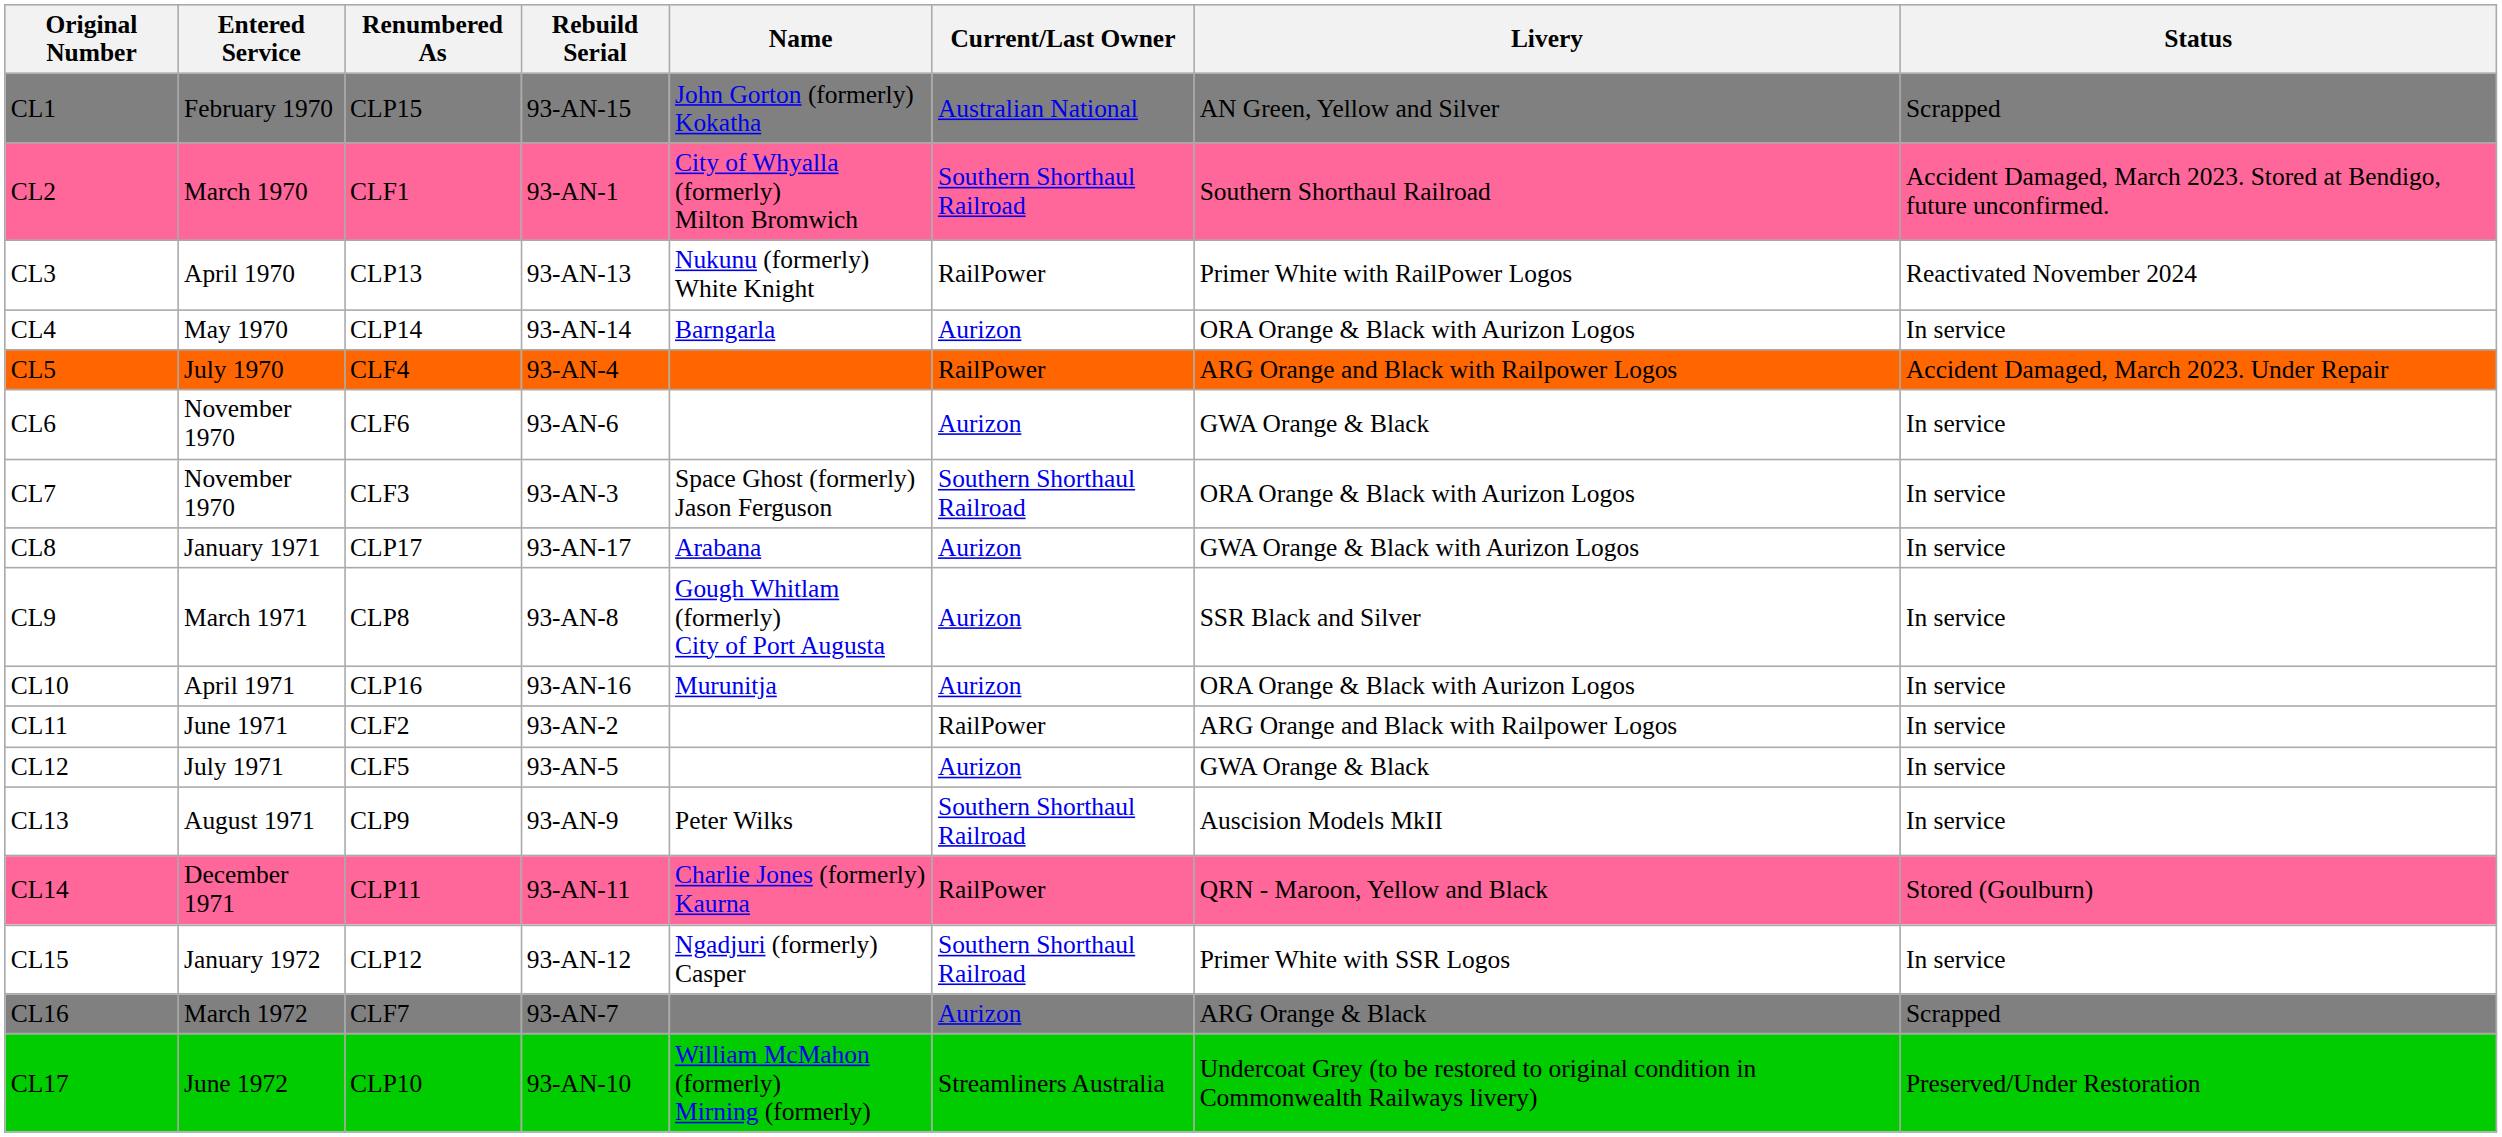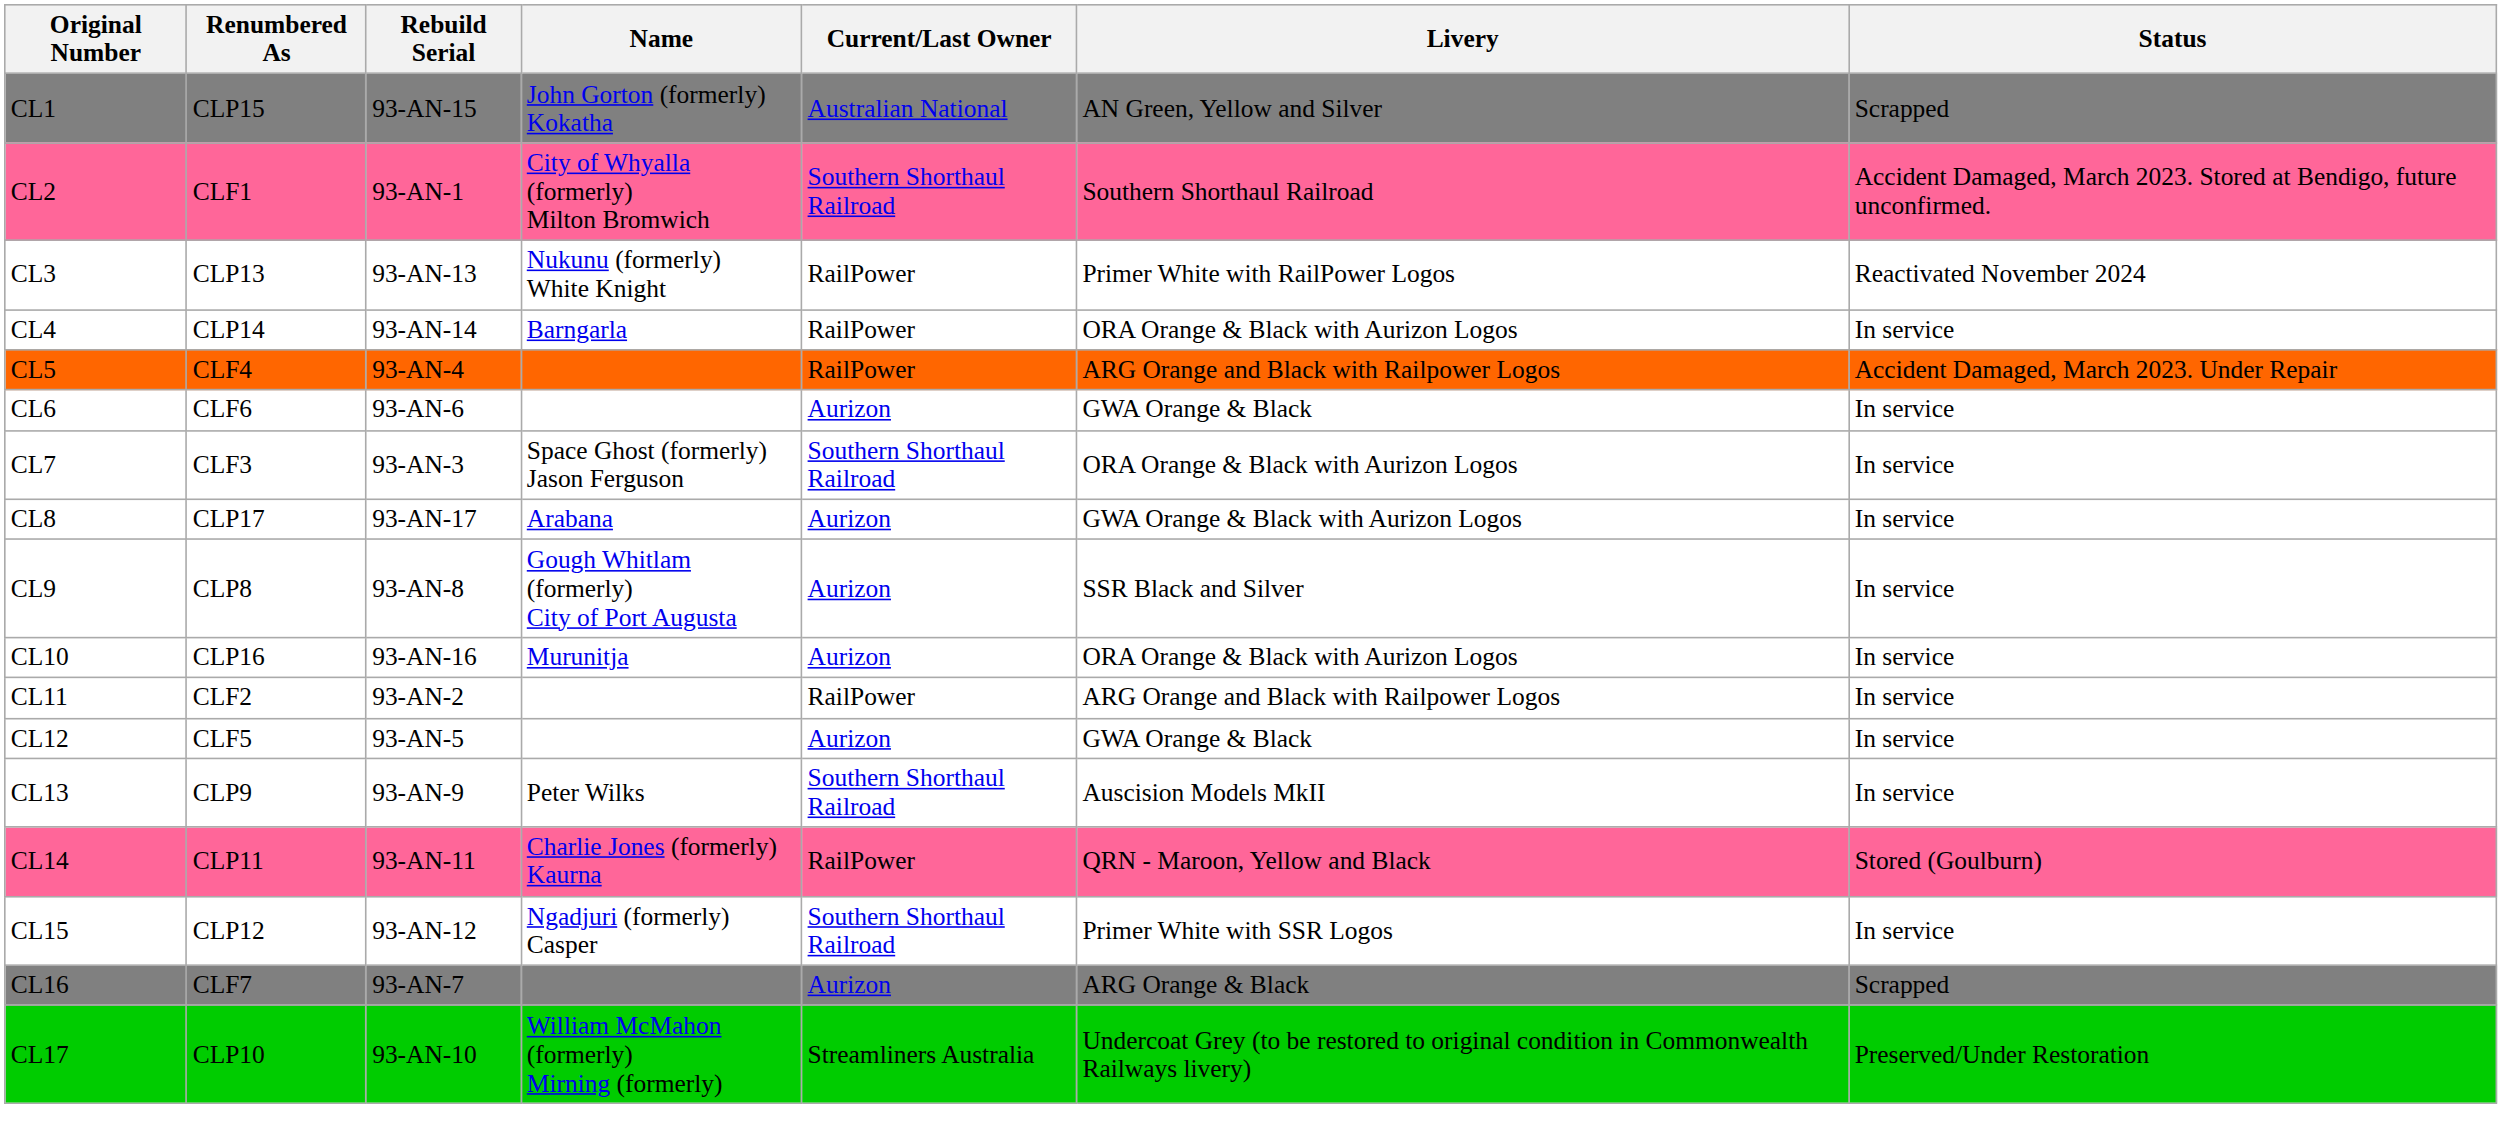- column: Entered Service | February 1970 | March 1970 | April 1970 | May 1970 | July 1970 | November 1970 | November 1970 | January 1971 | March 1971 | April 1971 | June 1971 | July 1971 | August 1971 | December 1971 | January 1972 | March 1972 | June 1972
CL4 | Current/Last Owner: Aurizon -> RailPower
